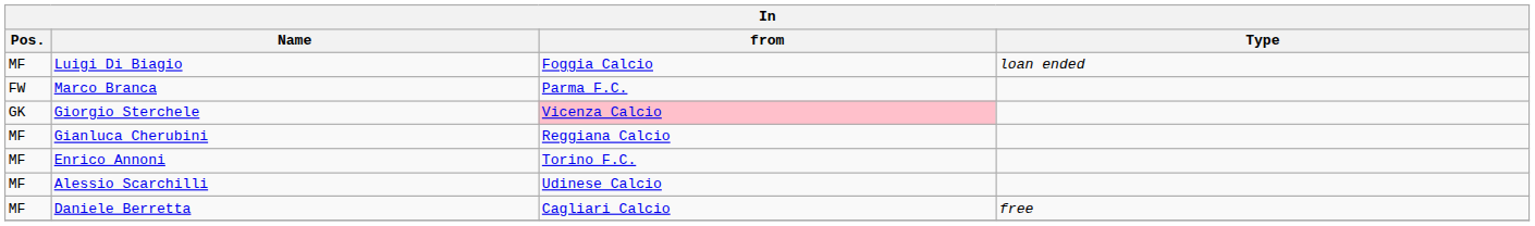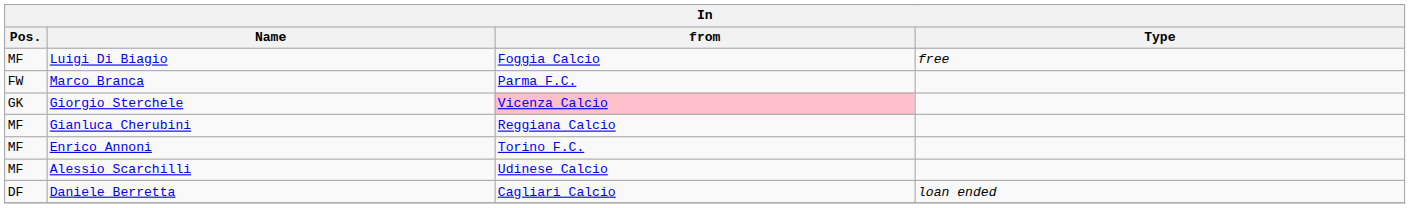Luigi Di Biagio | Type: loan ended -> free
Daniele Berretta | Pos.: MF -> DF
Daniele Berretta | Type: free -> loan ended
